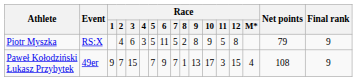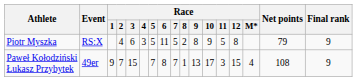Paweł Kołodziński Łukasz Przybytek | Race / 6: 9 -> 8
